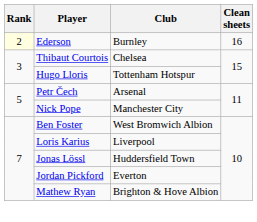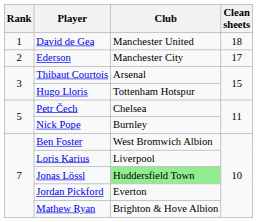+ row: 1 | David de Gea | Manchester United | 18
Ederson | Rank: lightyellow background -> no background
Ederson | Club: Burnley -> Manchester City
Ederson | Clean sheets: 16 -> 17
Thibaut Courtois | Club: Chelsea -> Arsenal
Petr Čech | Club: Arsenal -> Chelsea
Nick Pope | Club: Manchester City -> Burnley
Jonas Lössl | Club: no background -> lightgreen background
